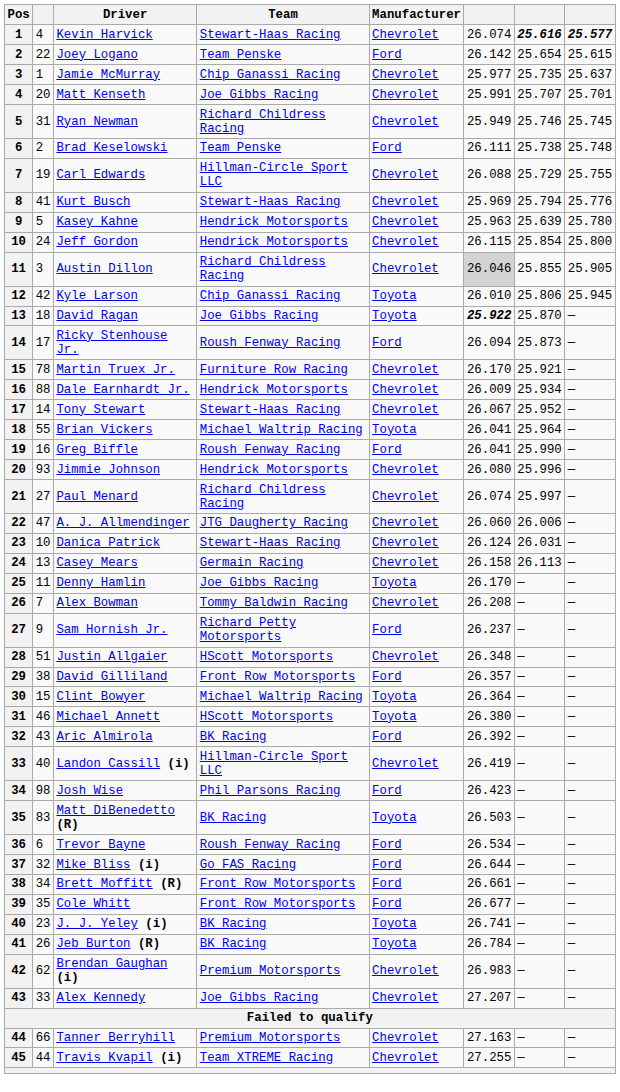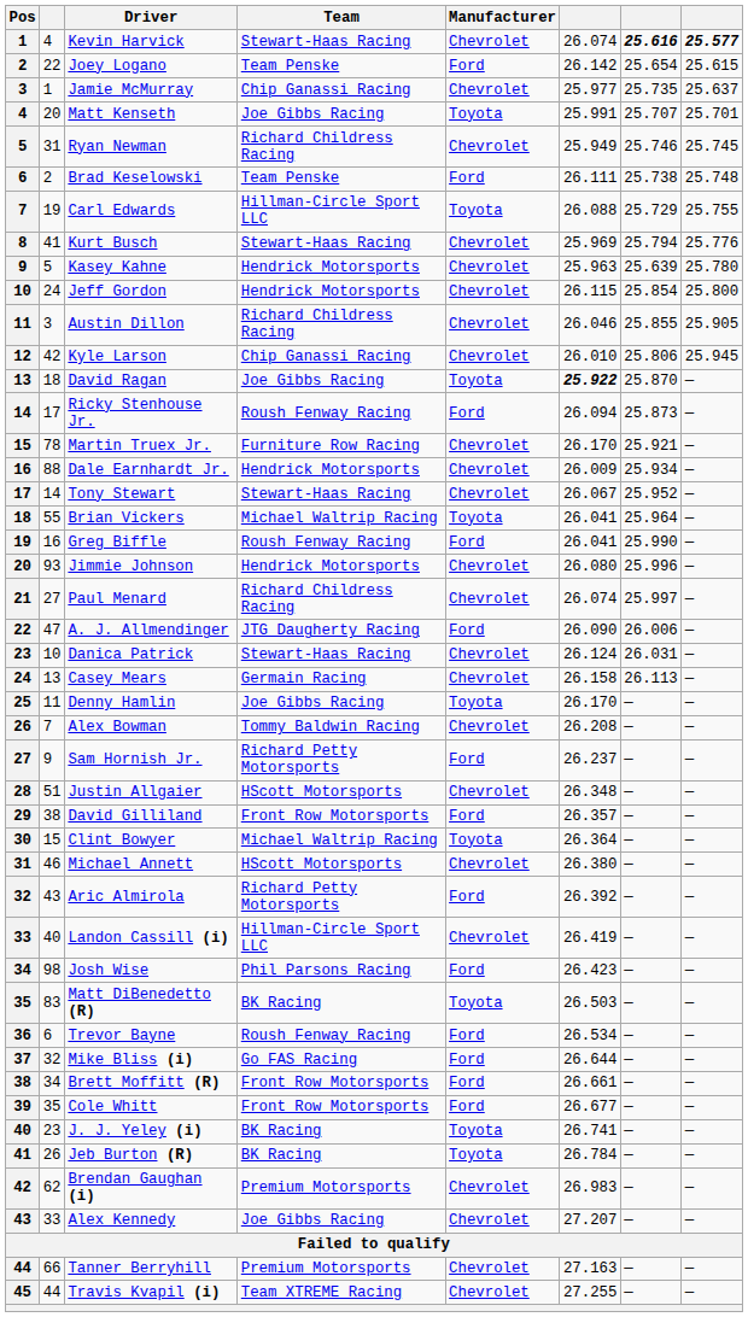Matt Kenseth | Manufacturer: Chevrolet -> Toyota
Carl Edwards | Manufacturer: Chevrolet -> Toyota
Austin Dillon | column 6: lightgrey background -> no background
Kyle Larson | Manufacturer: Toyota -> Chevrolet
A. J. Allmendinger | Manufacturer: Chevrolet -> Ford
A. J. Allmendinger | column 6: 26.060 -> 26.090
Michael Annett | Manufacturer: Toyota -> Chevrolet
Aric Almirola | Team: BK Racing -> Richard Petty Motorsports
